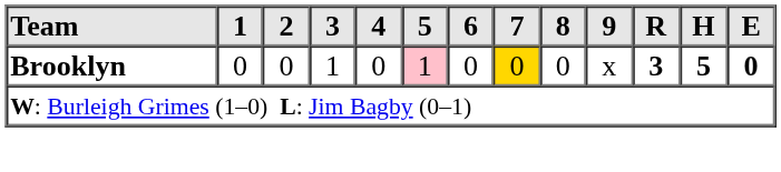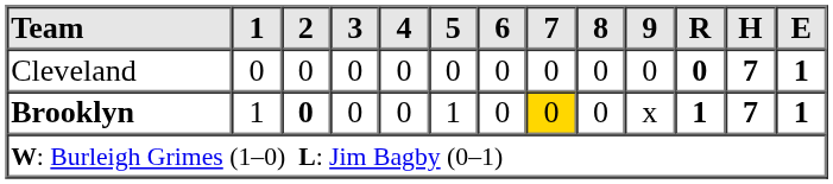+ row: Cleveland | 0 | 0 | 0 | 0 | 0 | 0 | 0 | 0 | 0 | 0 | 7 | 1
Brooklyn | 1: 0 -> 1
Brooklyn | 2: normal -> bold
Brooklyn | 3: 1 -> 0
Brooklyn | 5: pink background -> no background
Brooklyn | R: 3 -> 1
Brooklyn | H: 5 -> 7
Brooklyn | E: 0 -> 1
